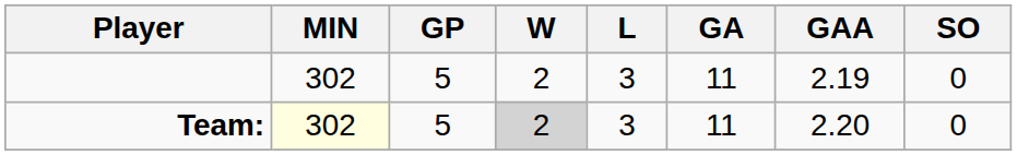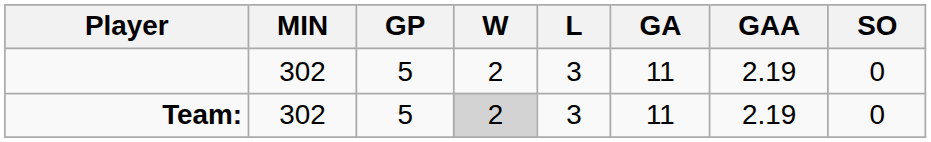Team: | MIN: lightyellow background -> no background
Team: | GAA: 2.20 -> 2.19
